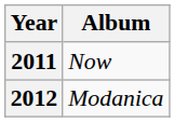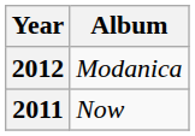rows swapped: 2011 <-> 2012
